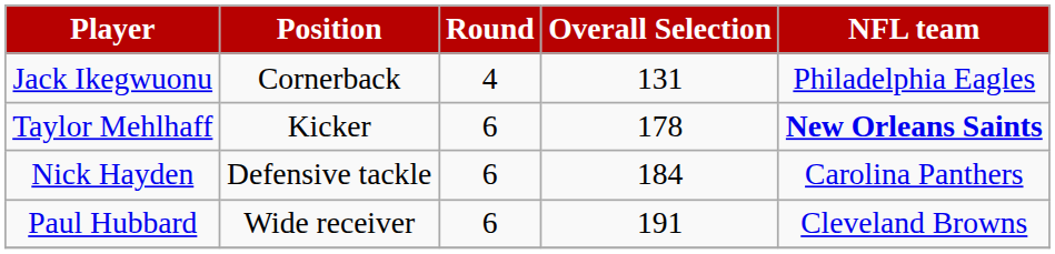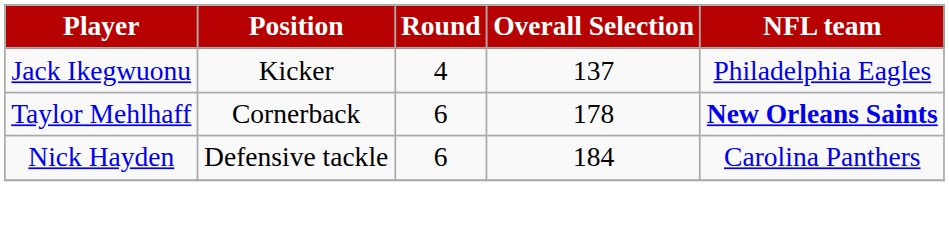Jack Ikegwuonu | Position: Cornerback -> Kicker
Jack Ikegwuonu | Overall Selection: 131 -> 137
Taylor Mehlhaff | Position: Kicker -> Cornerback
- row: Paul Hubbard | Wide receiver | 6 | 191 | Cleveland Browns
